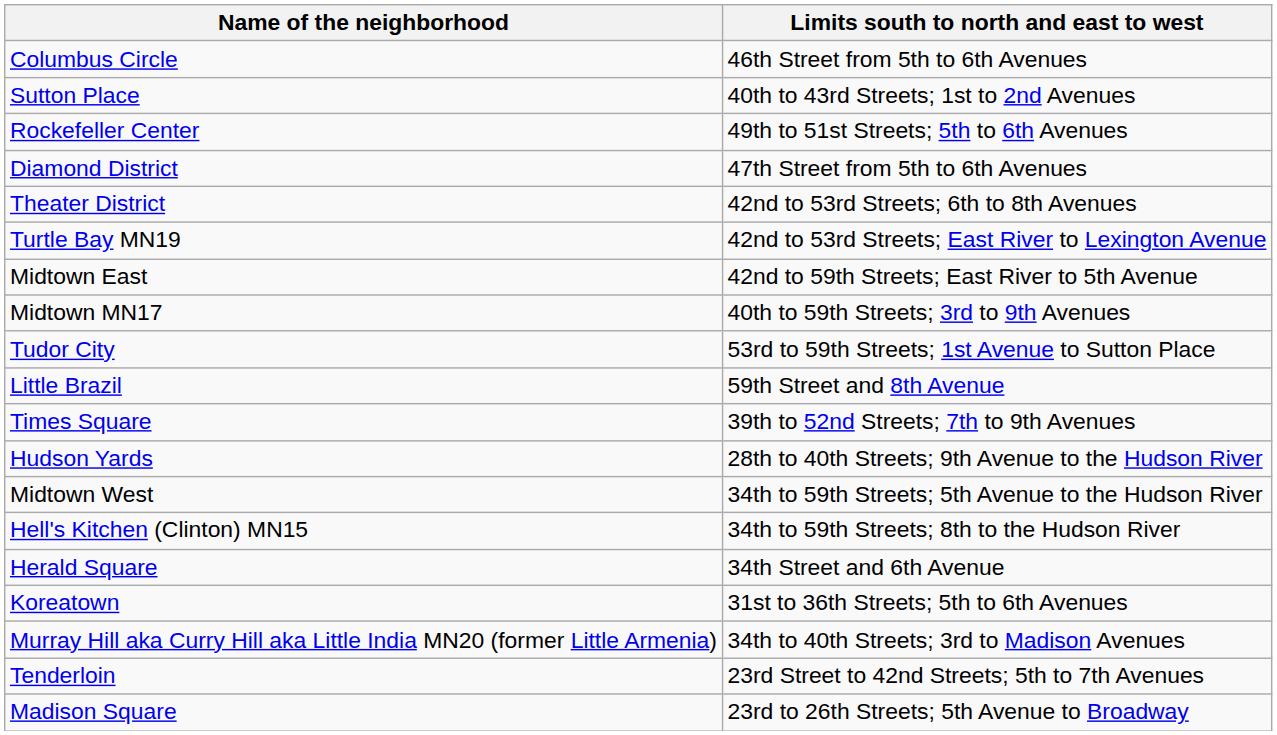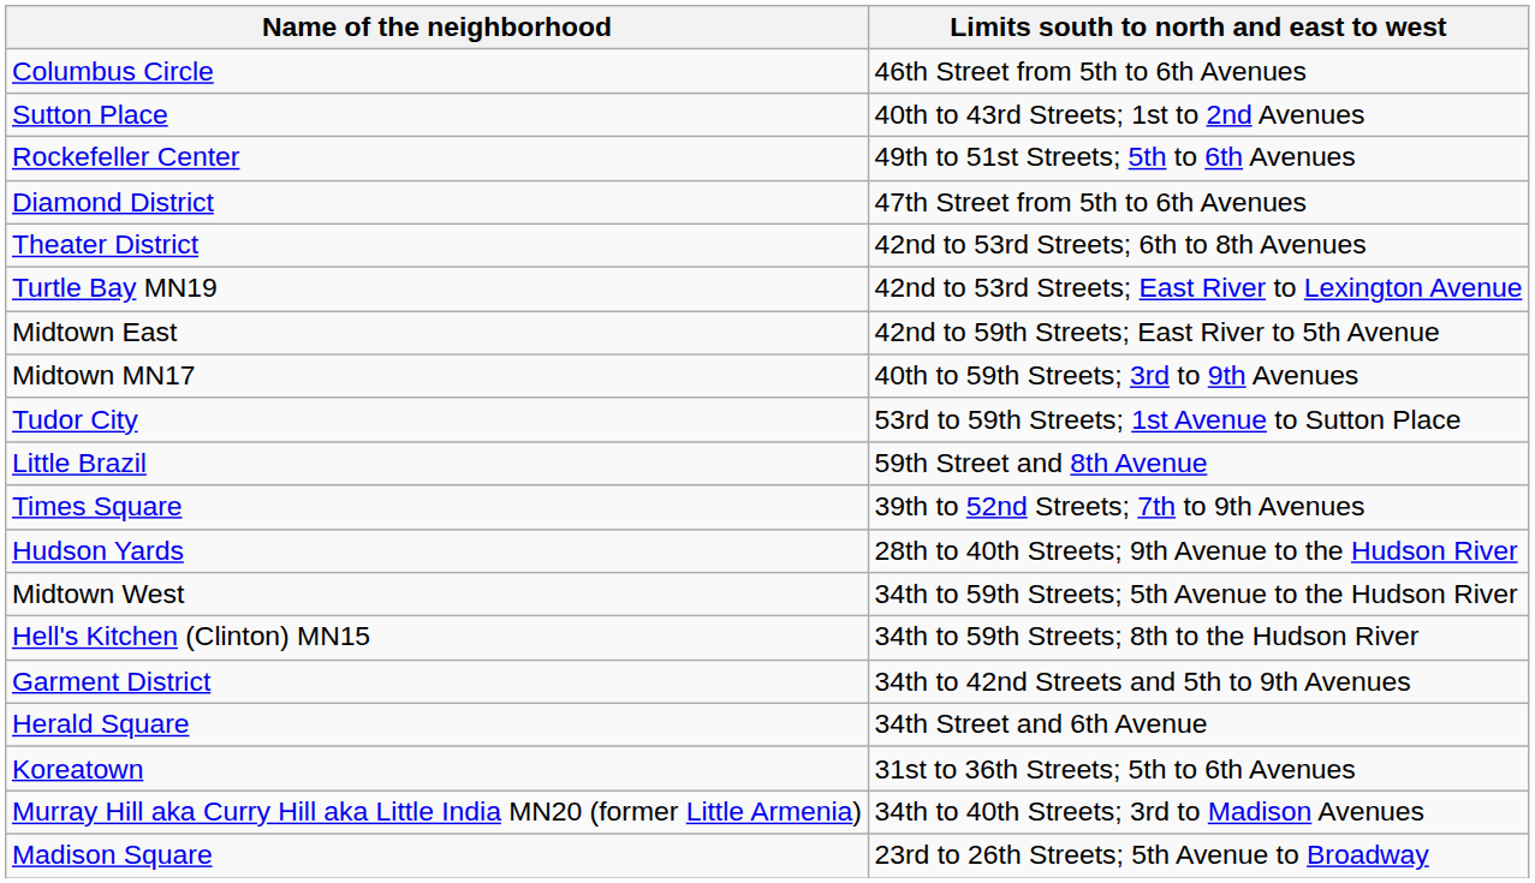+ row: Garment District | 34th to 42nd Streets and 5th to 9th Avenues
- row: Tenderloin | 23rd Street to 42nd Streets; 5th to 7th Avenues
